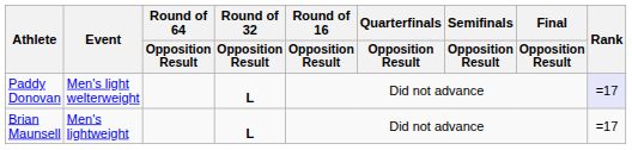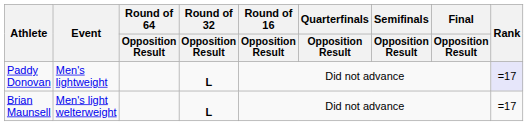Paddy Donovan | Event: Men's light welterweight -> Men's lightweight
Brian Maunsell | Event: Men's lightweight -> Men's light welterweight
